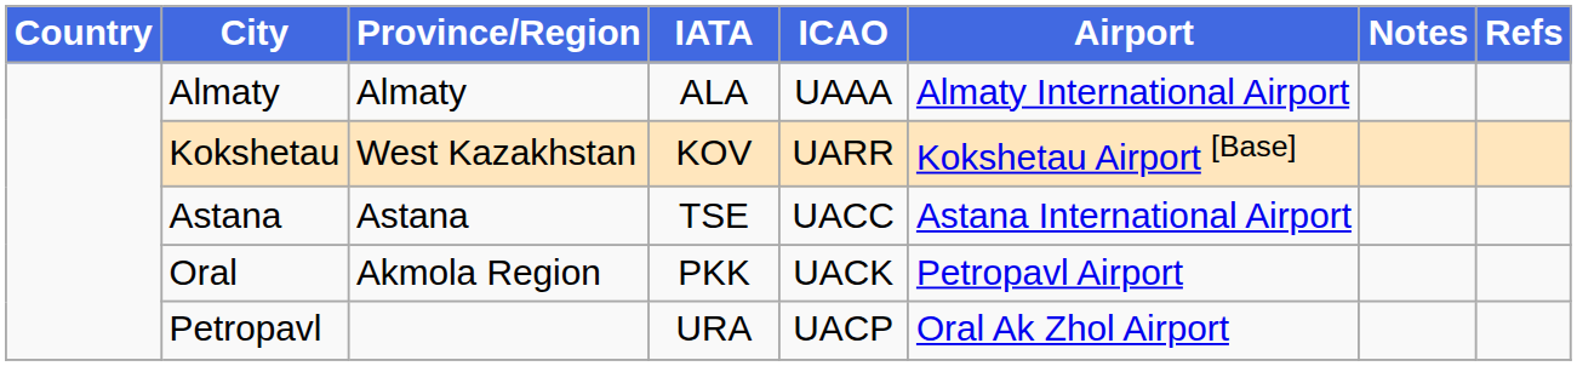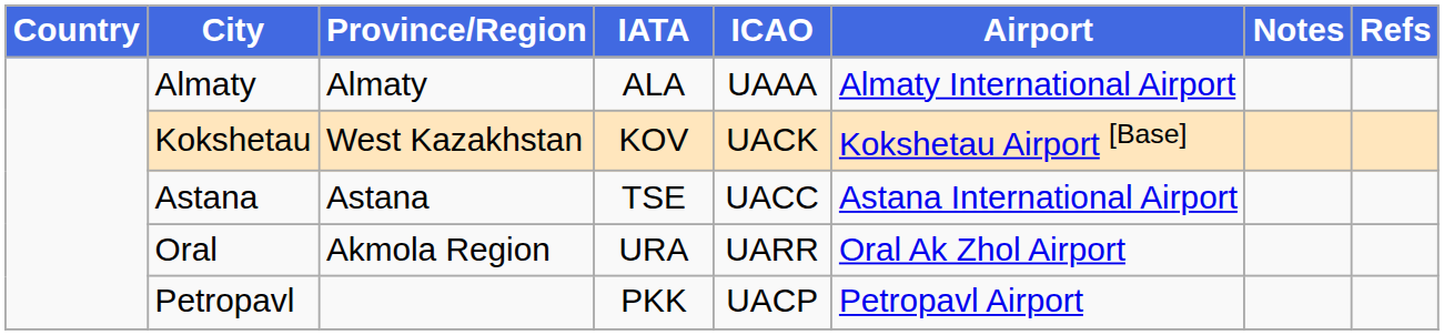Kokshetau | ICAO: UARR -> UACK
Oral | IATA: PKK -> URA
Oral | ICAO: UACK -> UARR
Oral | Airport: Petropavl Airport -> Oral Ak Zhol Airport
Petropavl | IATA: URA -> PKK
Petropavl | Airport: Oral Ak Zhol Airport -> Petropavl Airport
